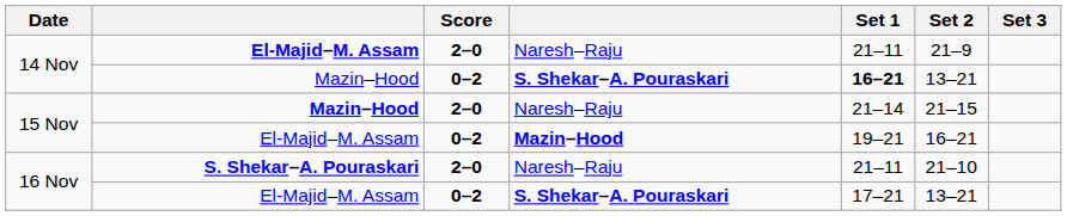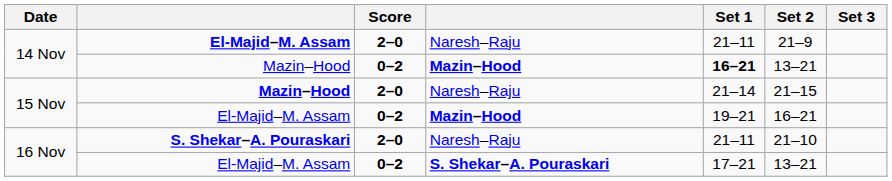14 Nov / Mazin–Hood | column 4: S. Shekar–A. Pouraskari -> Mazin–Hood
